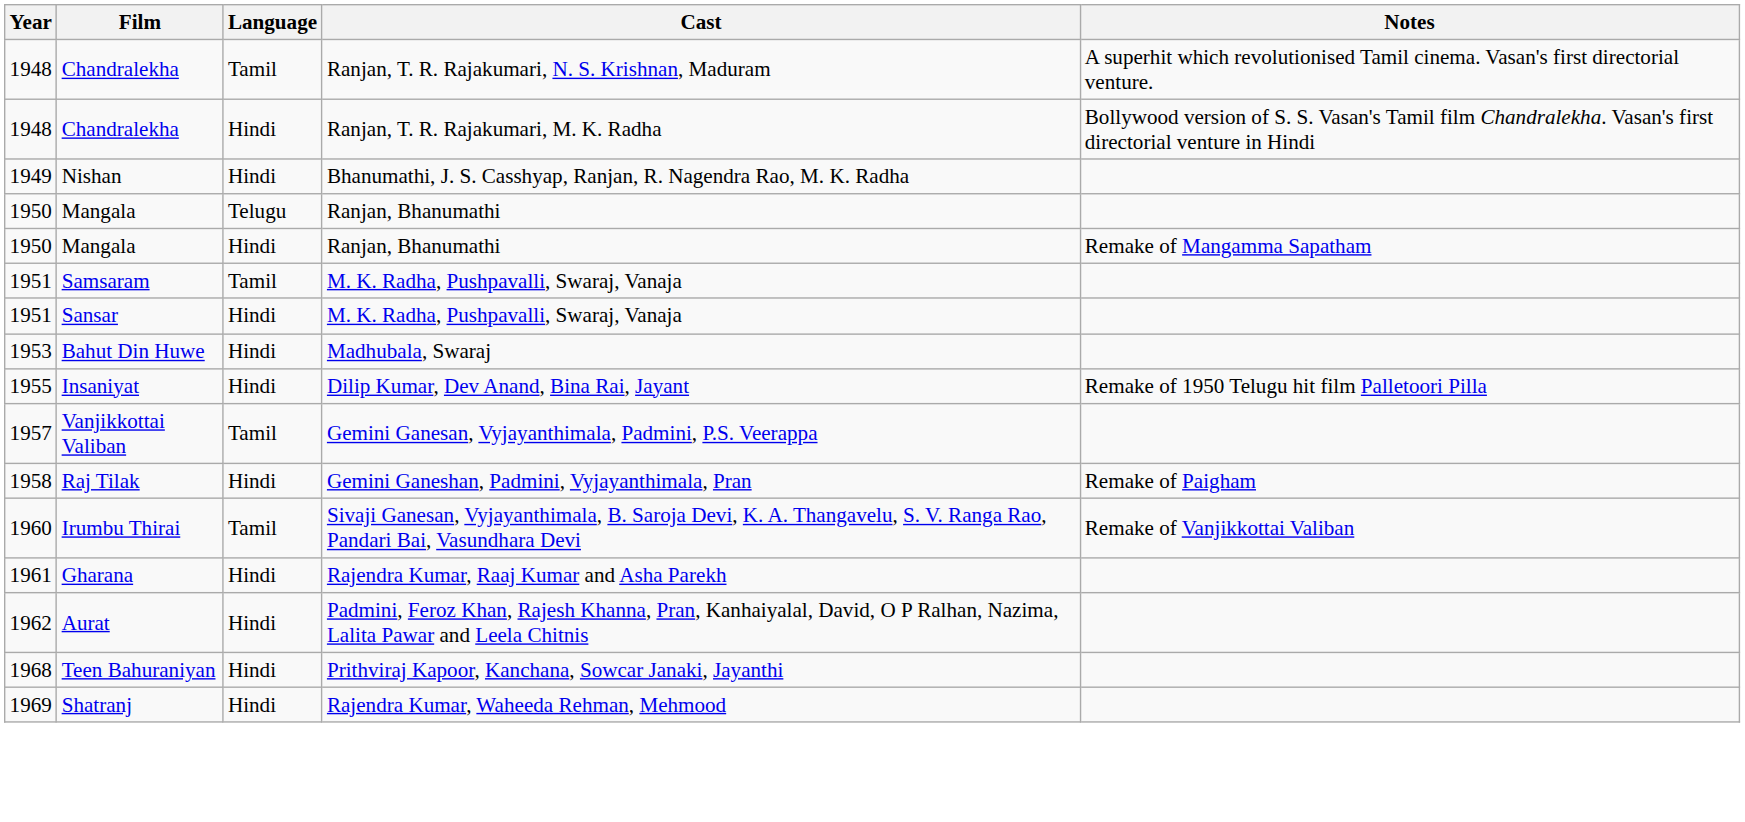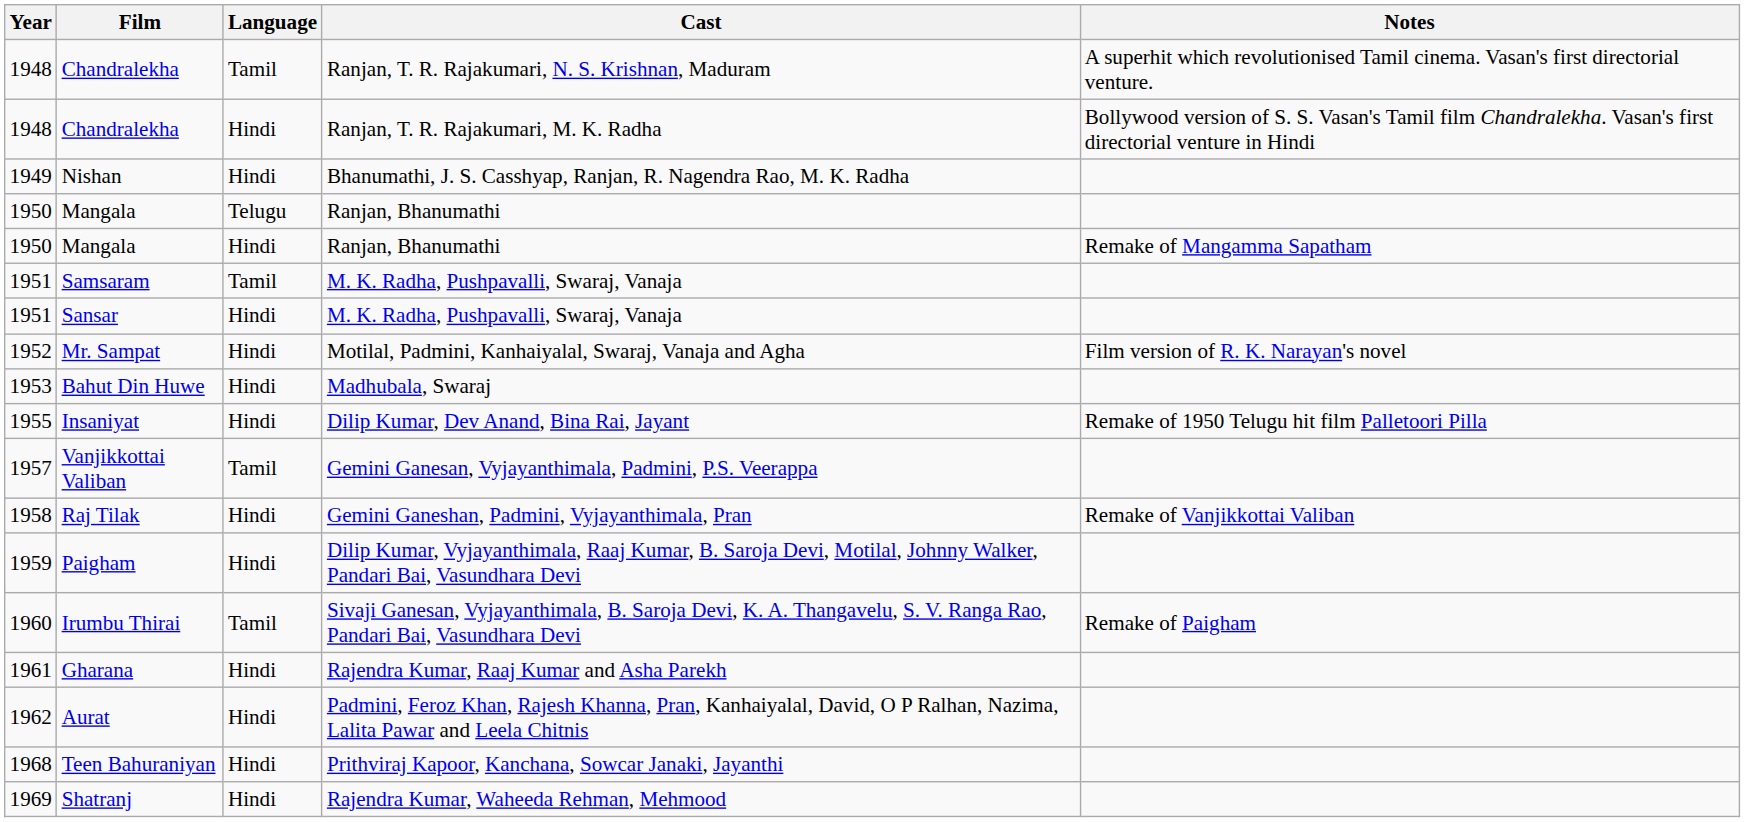+ row: 1952 | Mr. Sampat | Hindi | Motilal, Padmini, Kanhaiyalal, Swaraj, Vanaja and Agha | Film version of R. K. Narayan's novel
Raj Tilak | Notes: Remake of Paigham -> Remake of Vanjikkottai Valiban
+ row: 1959 | Paigham | Hindi | Dilip Kumar, Vyjayanthimala, Raaj Kumar, B. Saroja Devi, Motilal, Johnny Walker, Pandari Bai, Vasundhara Devi
Irumbu Thirai | Notes: Remake of Vanjikkottai Valiban -> Remake of Paigham
